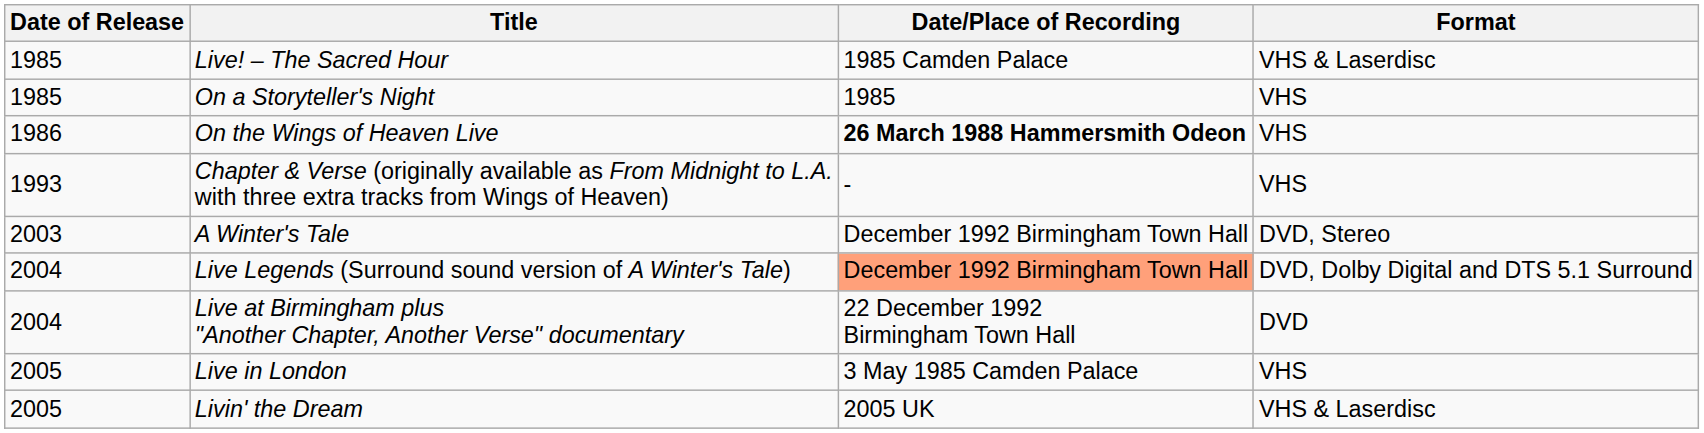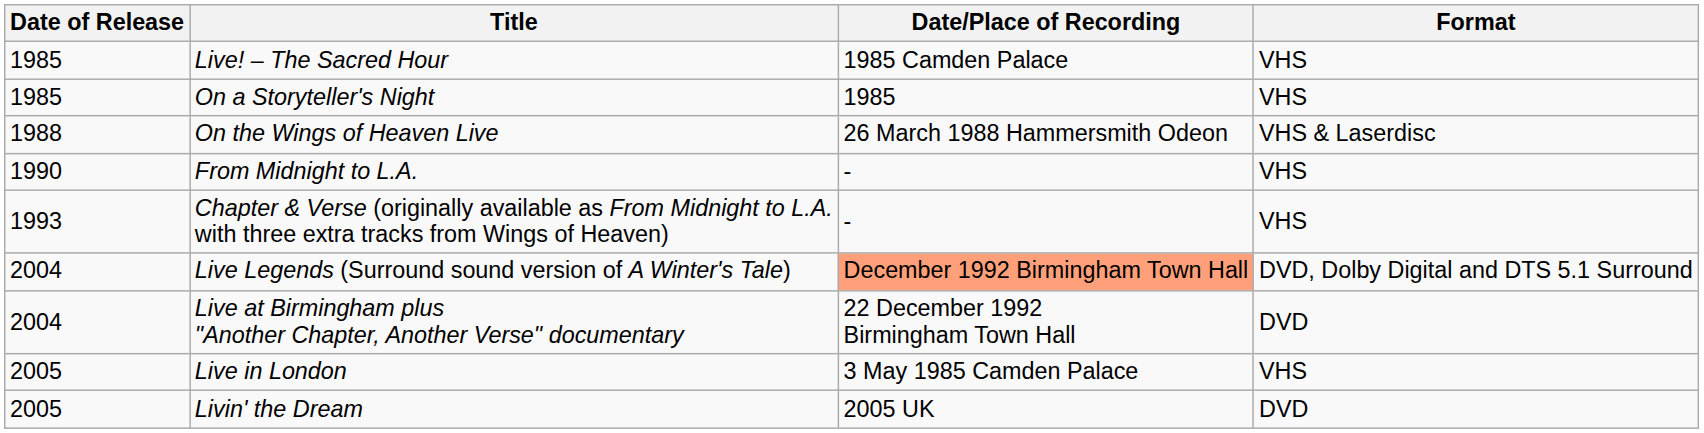Live! – The Sacred Hour | Format: VHS & Laserdisc -> VHS
On the Wings of Heaven Live | Date of Release: 1986 -> 1988
On the Wings of Heaven Live | Date/Place of Recording: bold -> normal
On the Wings of Heaven Live | Format: VHS -> VHS & Laserdisc
+ row: 1990 | From Midnight to L.A. | - | VHS
- row: 2003 | A Winter's Tale | December 1992 Birmingham Town Hall | DVD, Stereo
Livin' the Dream | Format: VHS & Laserdisc -> DVD
